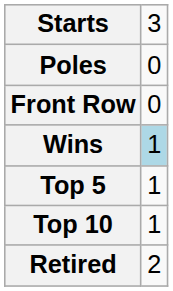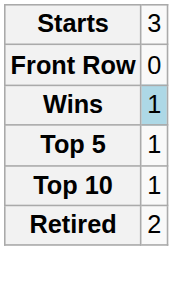- row: Poles | 0
